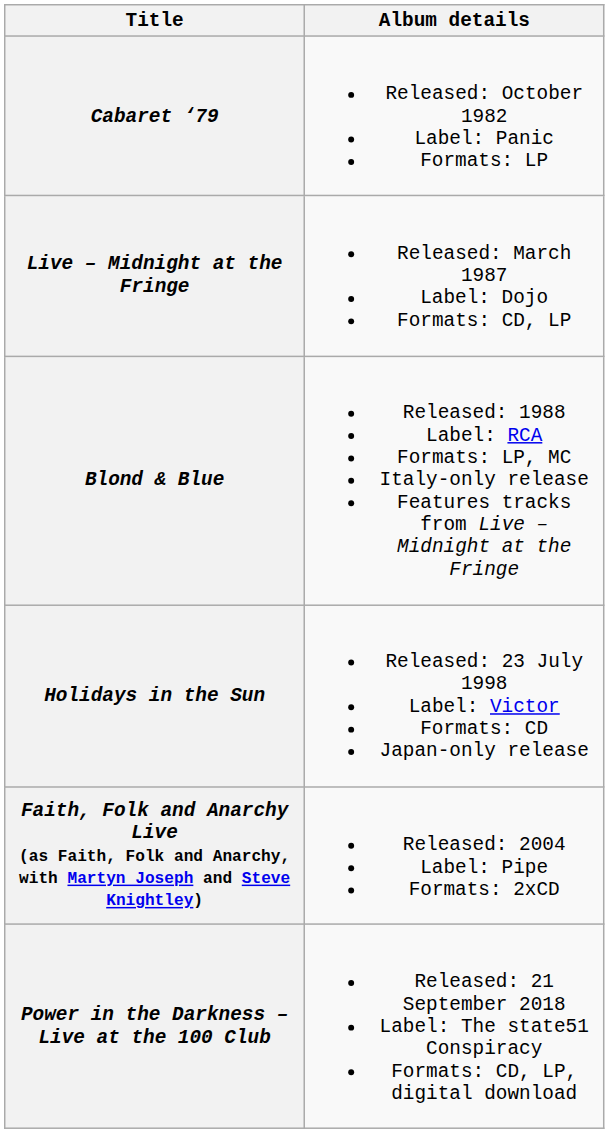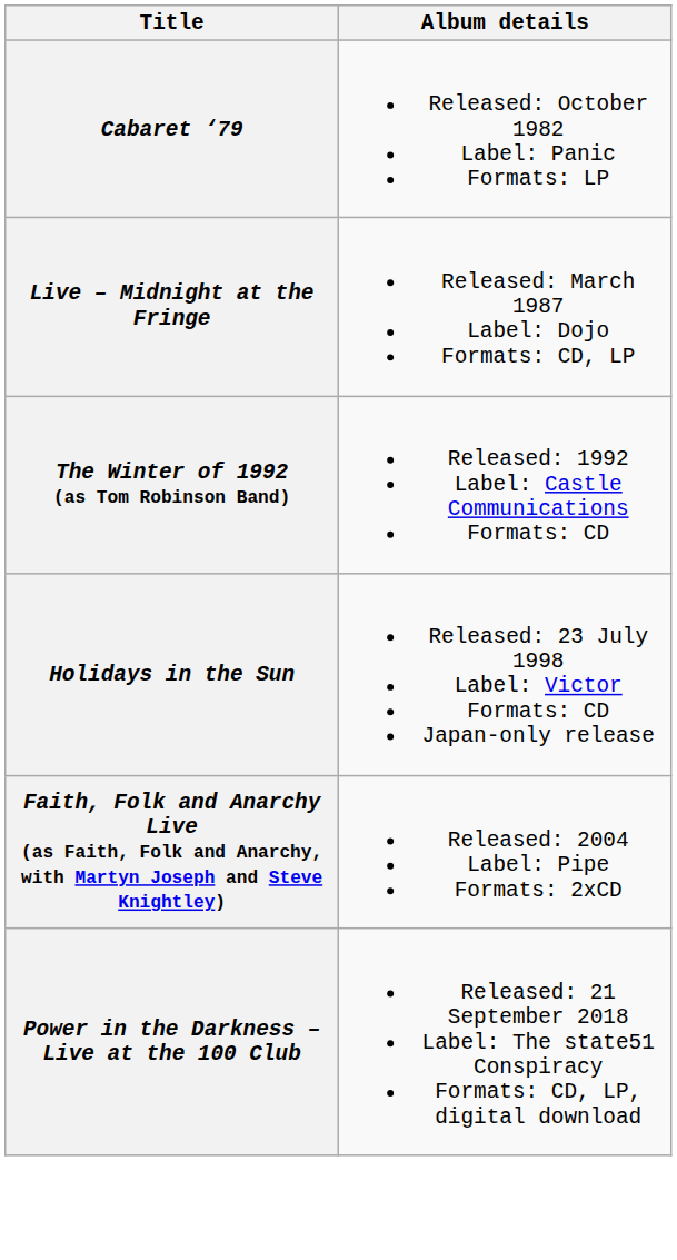- row: Blond & Blue | Released: 1988 Label: RCA Formats: LP, MC Italy-only release Features tracks from Live – Midnight at the Fringe
+ row: The Winter of 1992 (as Tom Robinson Band) | Released: 1992 Label: Castle Communications Formats: CD
